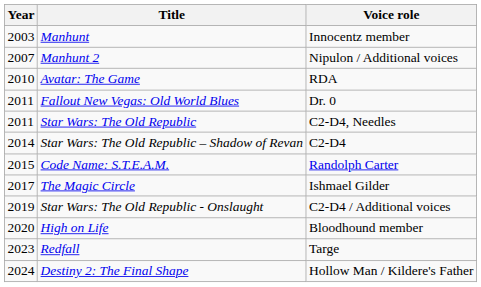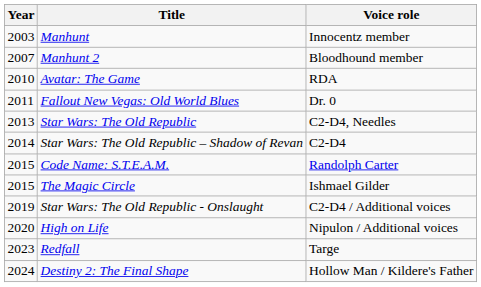Manhunt 2 | Voice role: Nipulon / Additional voices -> Bloodhound member
Star Wars: The Old Republic | Year: 2011 -> 2013
The Magic Circle | Year: 2017 -> 2015
High on Life | Voice role: Bloodhound member -> Nipulon / Additional voices
